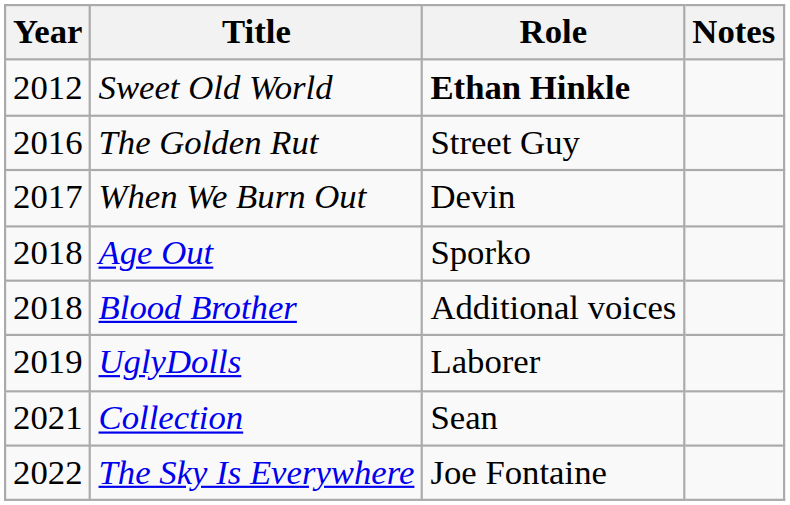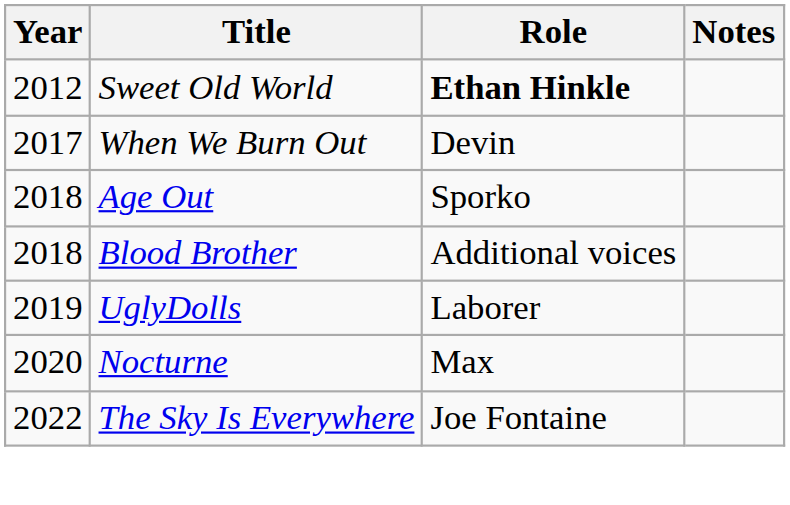- row: 2016 | The Golden Rut | Street Guy
+ row: 2020 | Nocturne | Max
- row: 2021 | Collection | Sean
